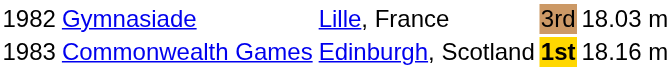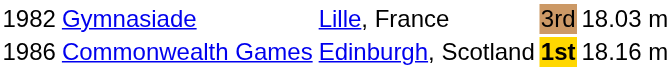Commonwealth Games | column 1: 1983 -> 1986
